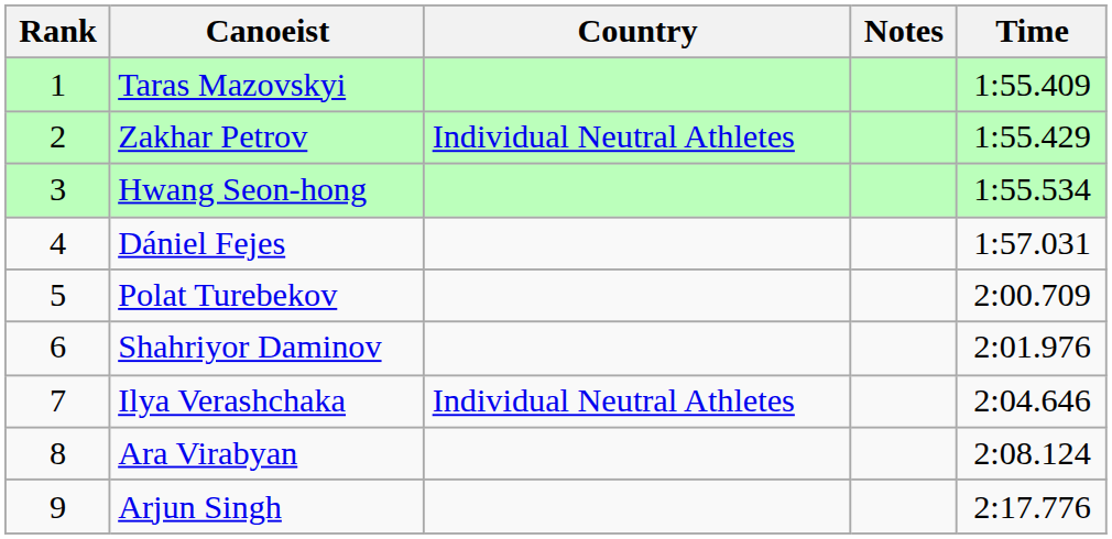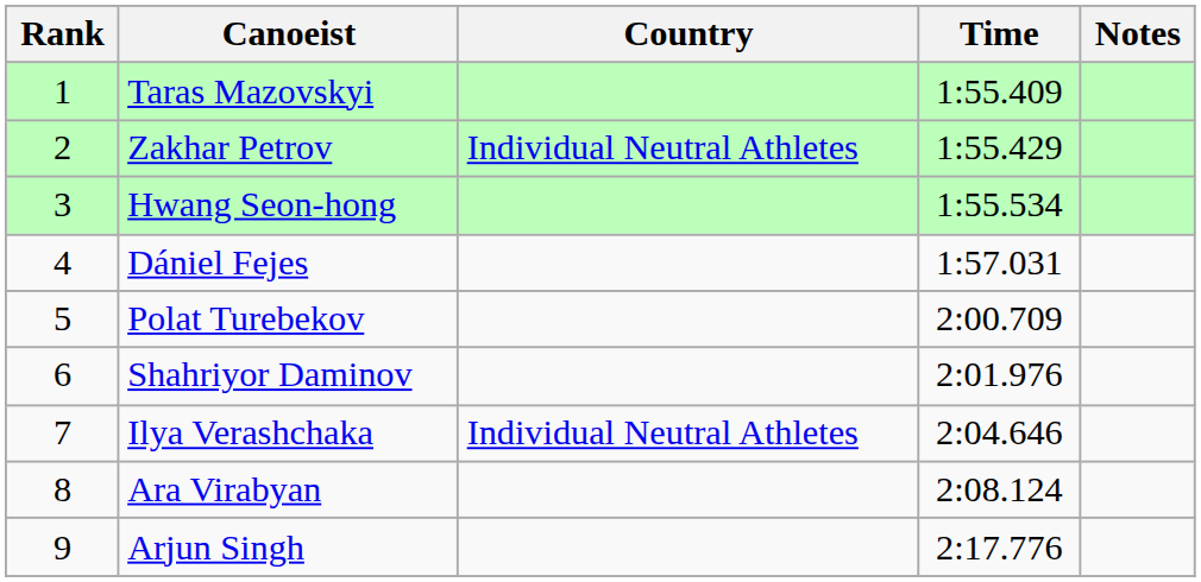columns swapped: Time <-> Notes
